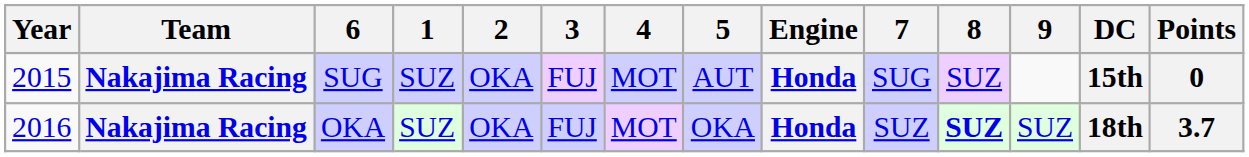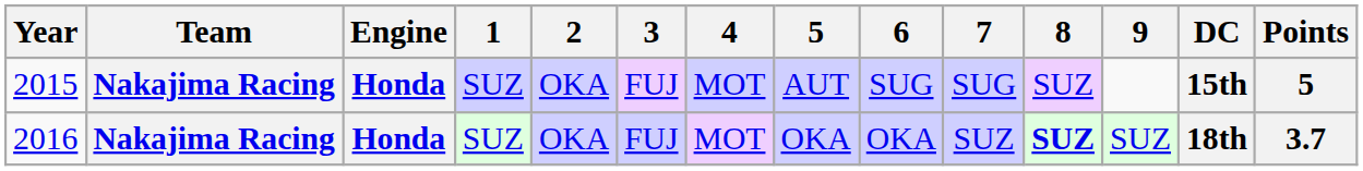columns swapped: Engine <-> 6
2015 | Points: 0 -> 5
